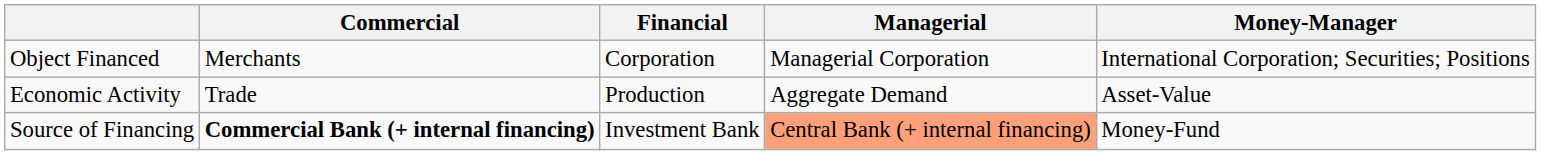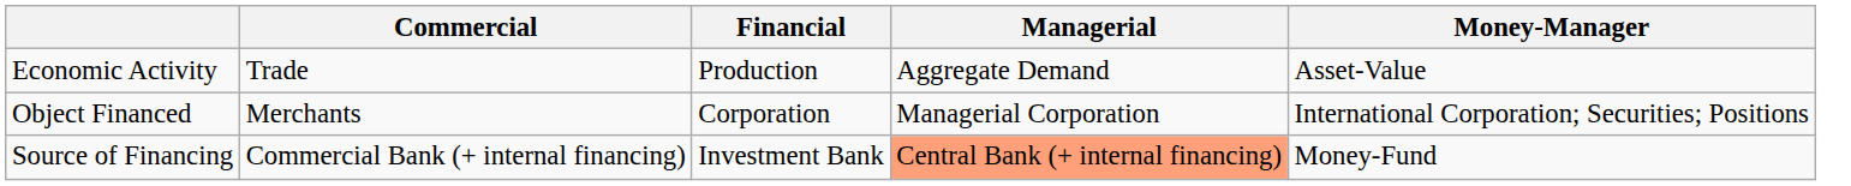rows swapped: Economic Activity <-> Object Financed
Source of Financing | Commercial: bold -> normal
